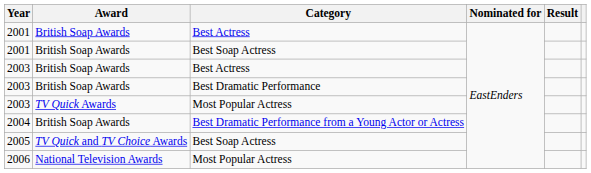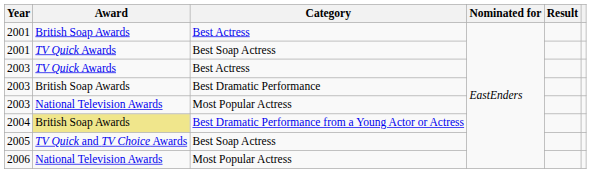2001 / Best Soap Actress | Award: British Soap Awards -> TV Quick Awards
2003 / Best Actress | Award: British Soap Awards -> TV Quick Awards
2003 / Most Popular Actress | Award: TV Quick Awards -> National Television Awards
2004 | Award: no background -> khaki background
